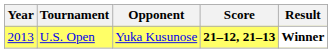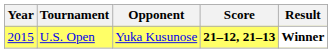U.S. Open | Year: 2013 -> 2015
